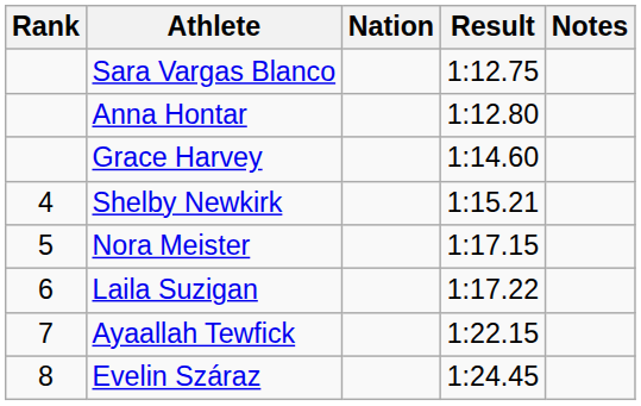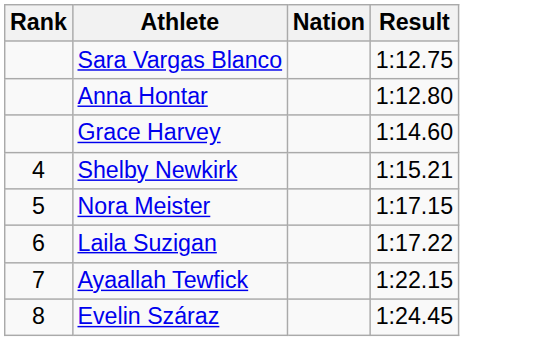- column: Notes
